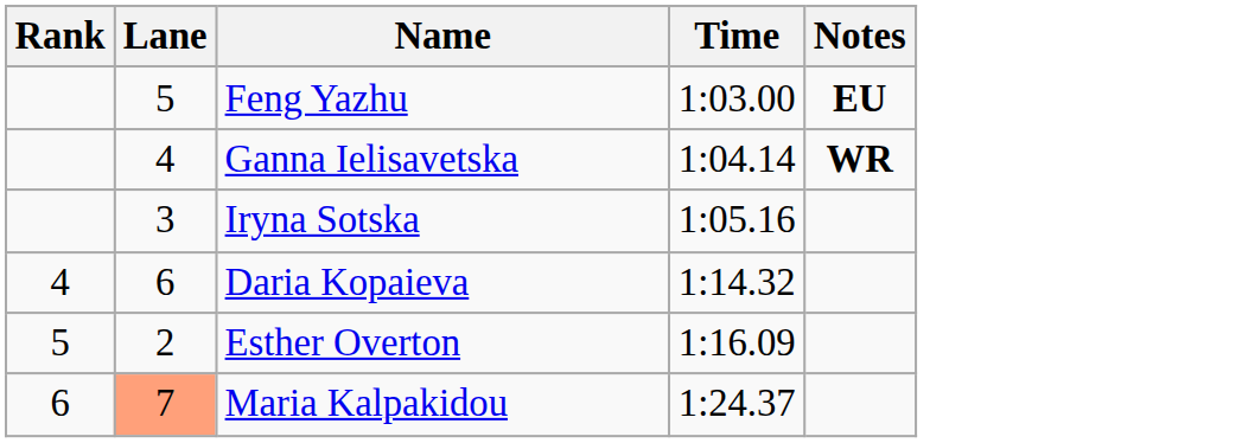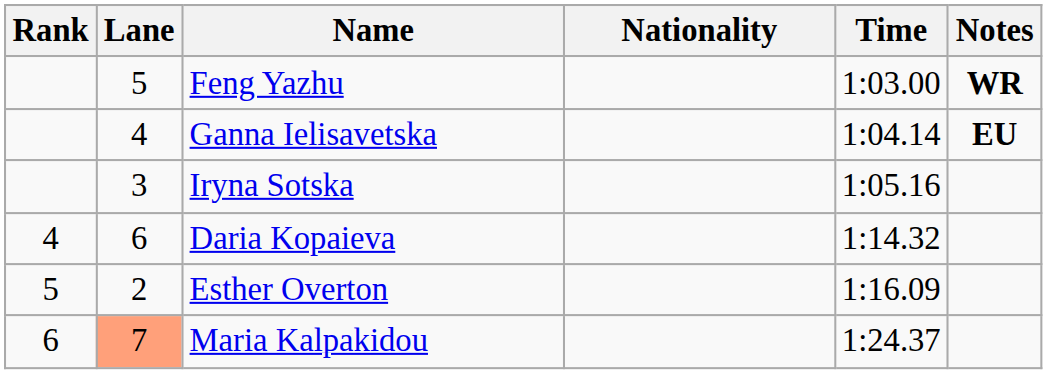+ column: Nationality
Feng Yazhu | Notes: EU -> WR
Ganna Ielisavetska | Notes: WR -> EU
